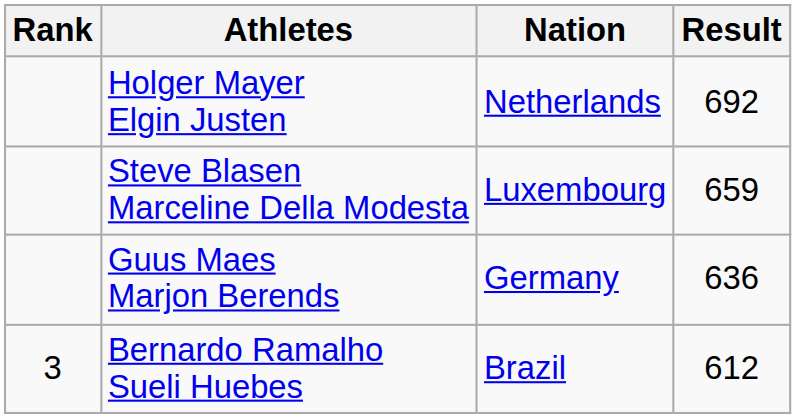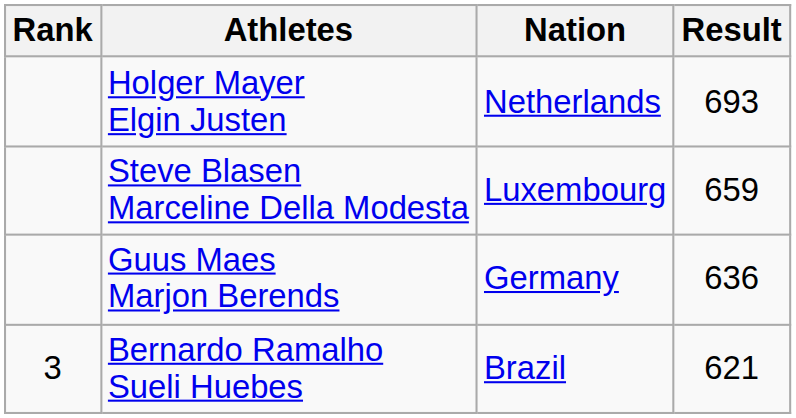Holger Mayer Elgin Justen | Result: 692 -> 693
Bernardo Ramalho Sueli Huebes | Result: 612 -> 621
